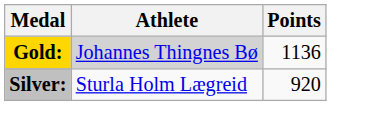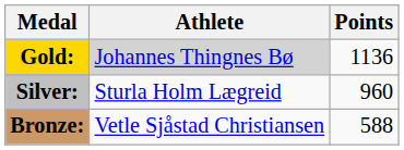Silver: | Points: 920 -> 960
+ row: Bronze: | Vetle Sjåstad Christiansen | 588
